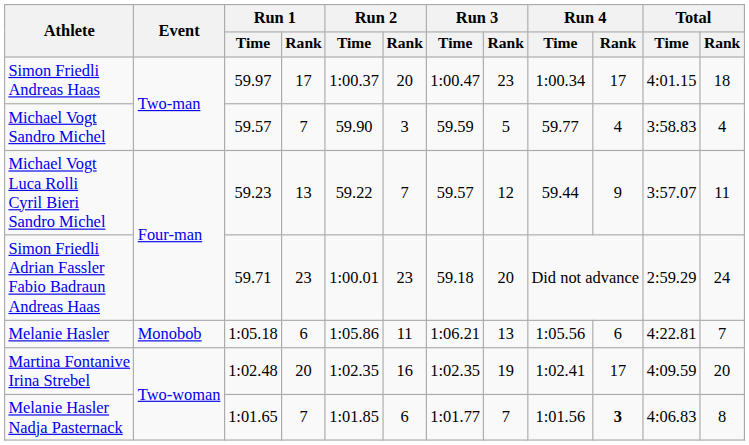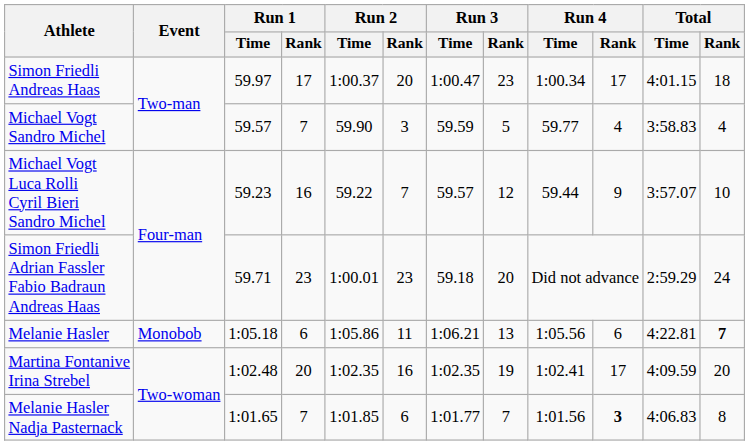Michael Vogt Luca Rolli Cyril Bieri Sandro Michel | Run 1 / Rank: 13 -> 16
Michael Vogt Luca Rolli Cyril Bieri Sandro Michel | Total / Rank: 11 -> 10
Melanie Hasler | Total / Rank: normal -> bold
